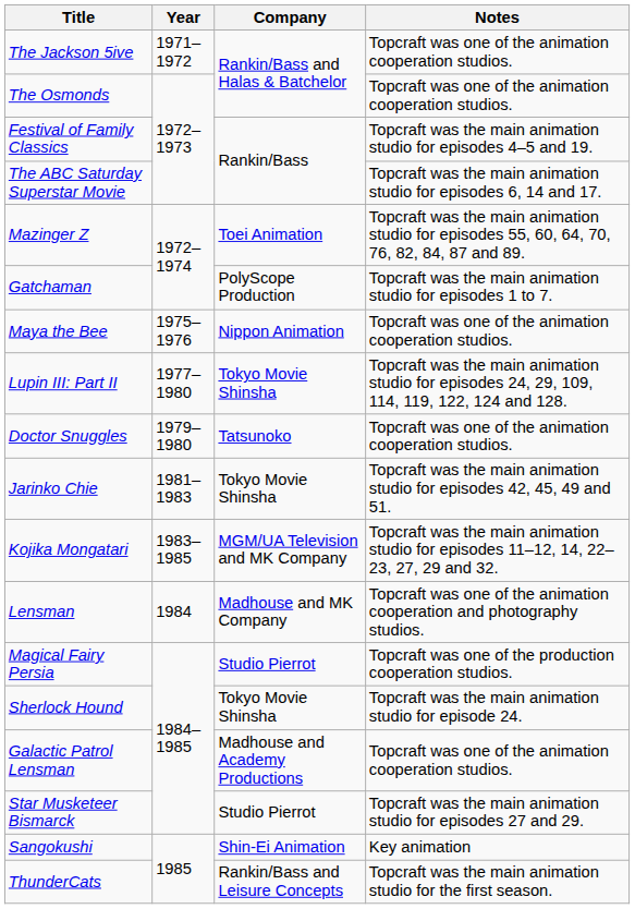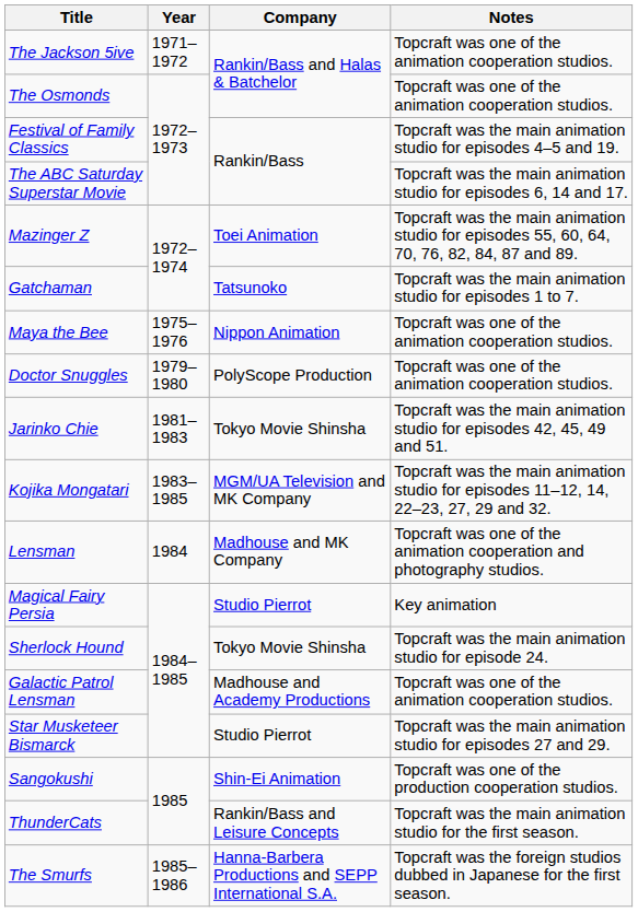Gatchaman | Company: PolyScope Production -> Tatsunoko
- row: Lupin III: Part II | 1977–1980 | Tokyo Movie Shinsha | Topcraft was the main animation studio for episodes 24, 29, 109, 114, 119, 122, 124 and 128.
Doctor Snuggles | Company: Tatsunoko -> PolyScope Production
Magical Fairy Persia | Notes: Topcraft was one of the production cooperation studios. -> Key animation
Sangokushi | Notes: Key animation -> Topcraft was one of the production cooperation studios.
+ row: The Smurfs | 1985–1986 | Hanna-Barbera Productions and SEPP International S.A. | Topcraft was the foreign studios dubbed in Japanese for the first season.
